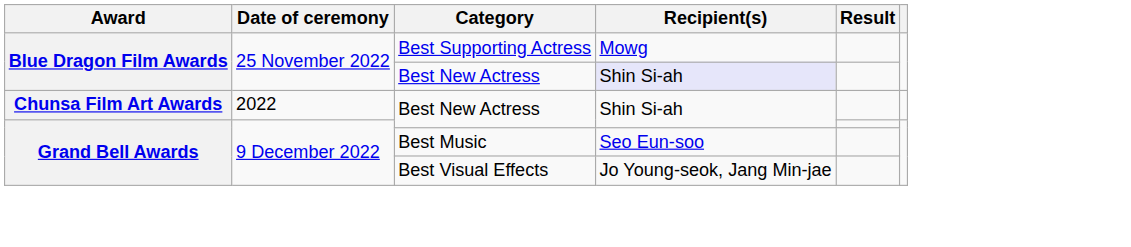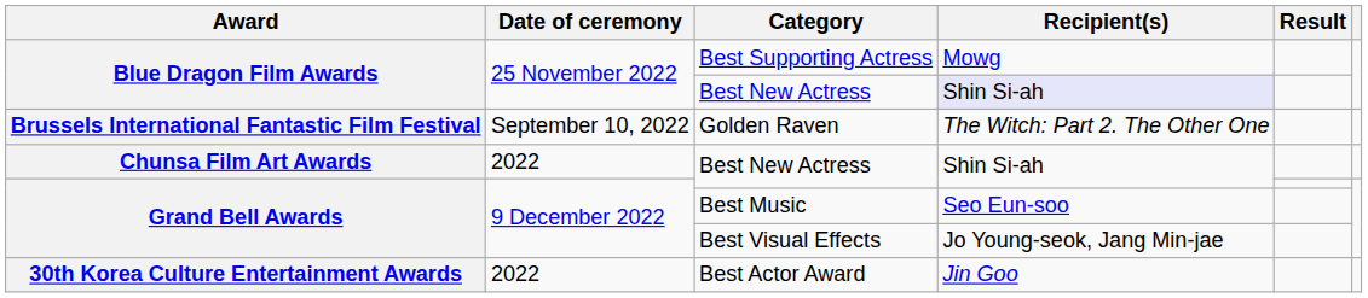+ row: Brussels International Fantastic Film Festival | September 10, 2022 | Golden Raven | The Witch: Part 2. The Other One
+ row: 30th Korea Culture Entertainment Awards | 2022 | Best Actor Award | Jin Goo
